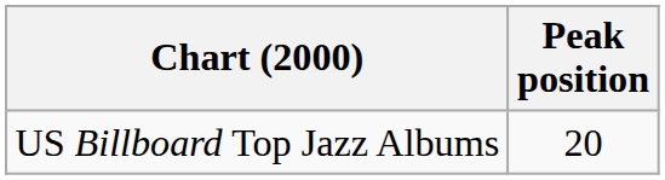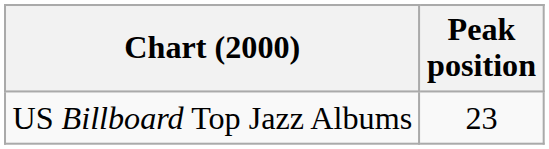US Billboard Top Jazz Albums | Peak position: 20 -> 23
